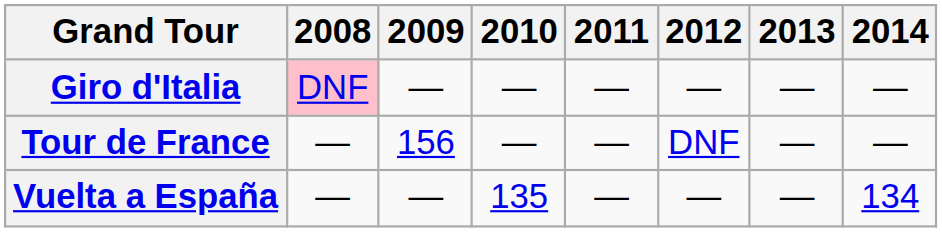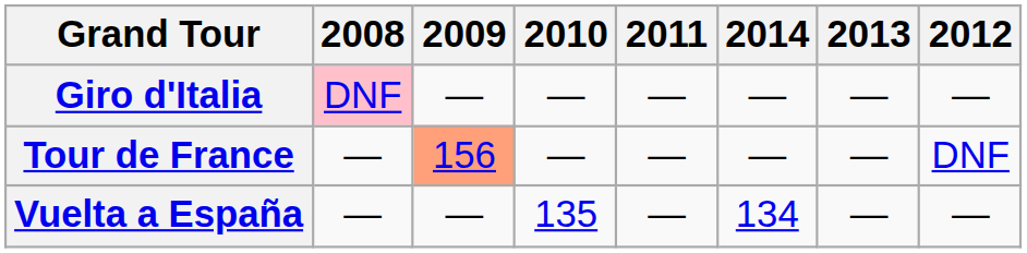columns swapped: 2012 <-> 2014
Tour de France | 2009: no background -> lightsalmon background
